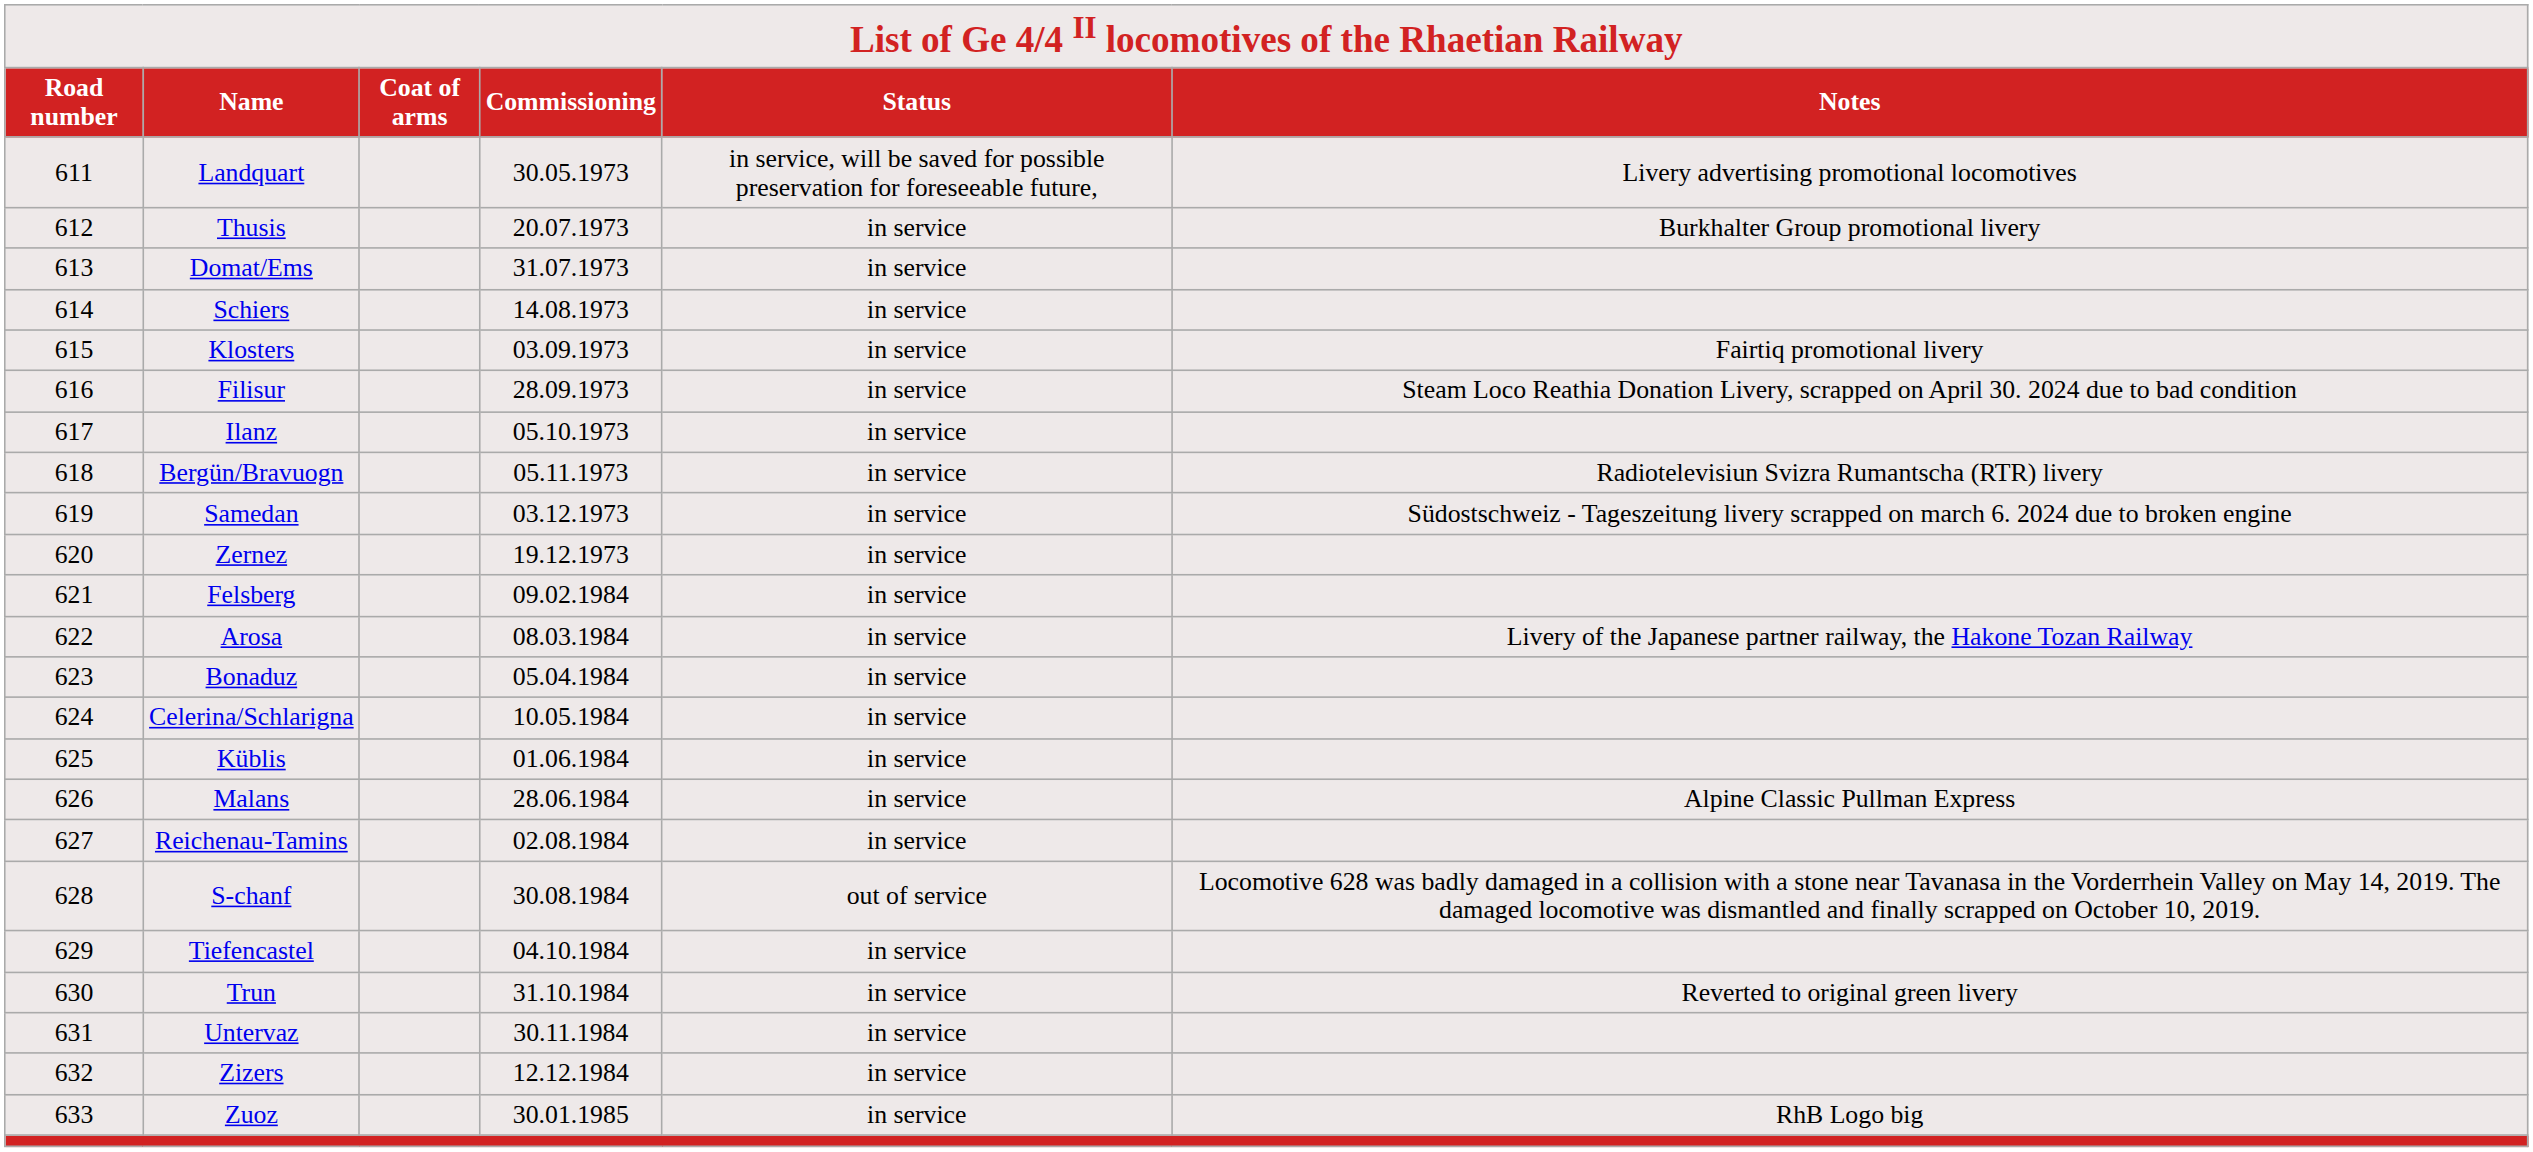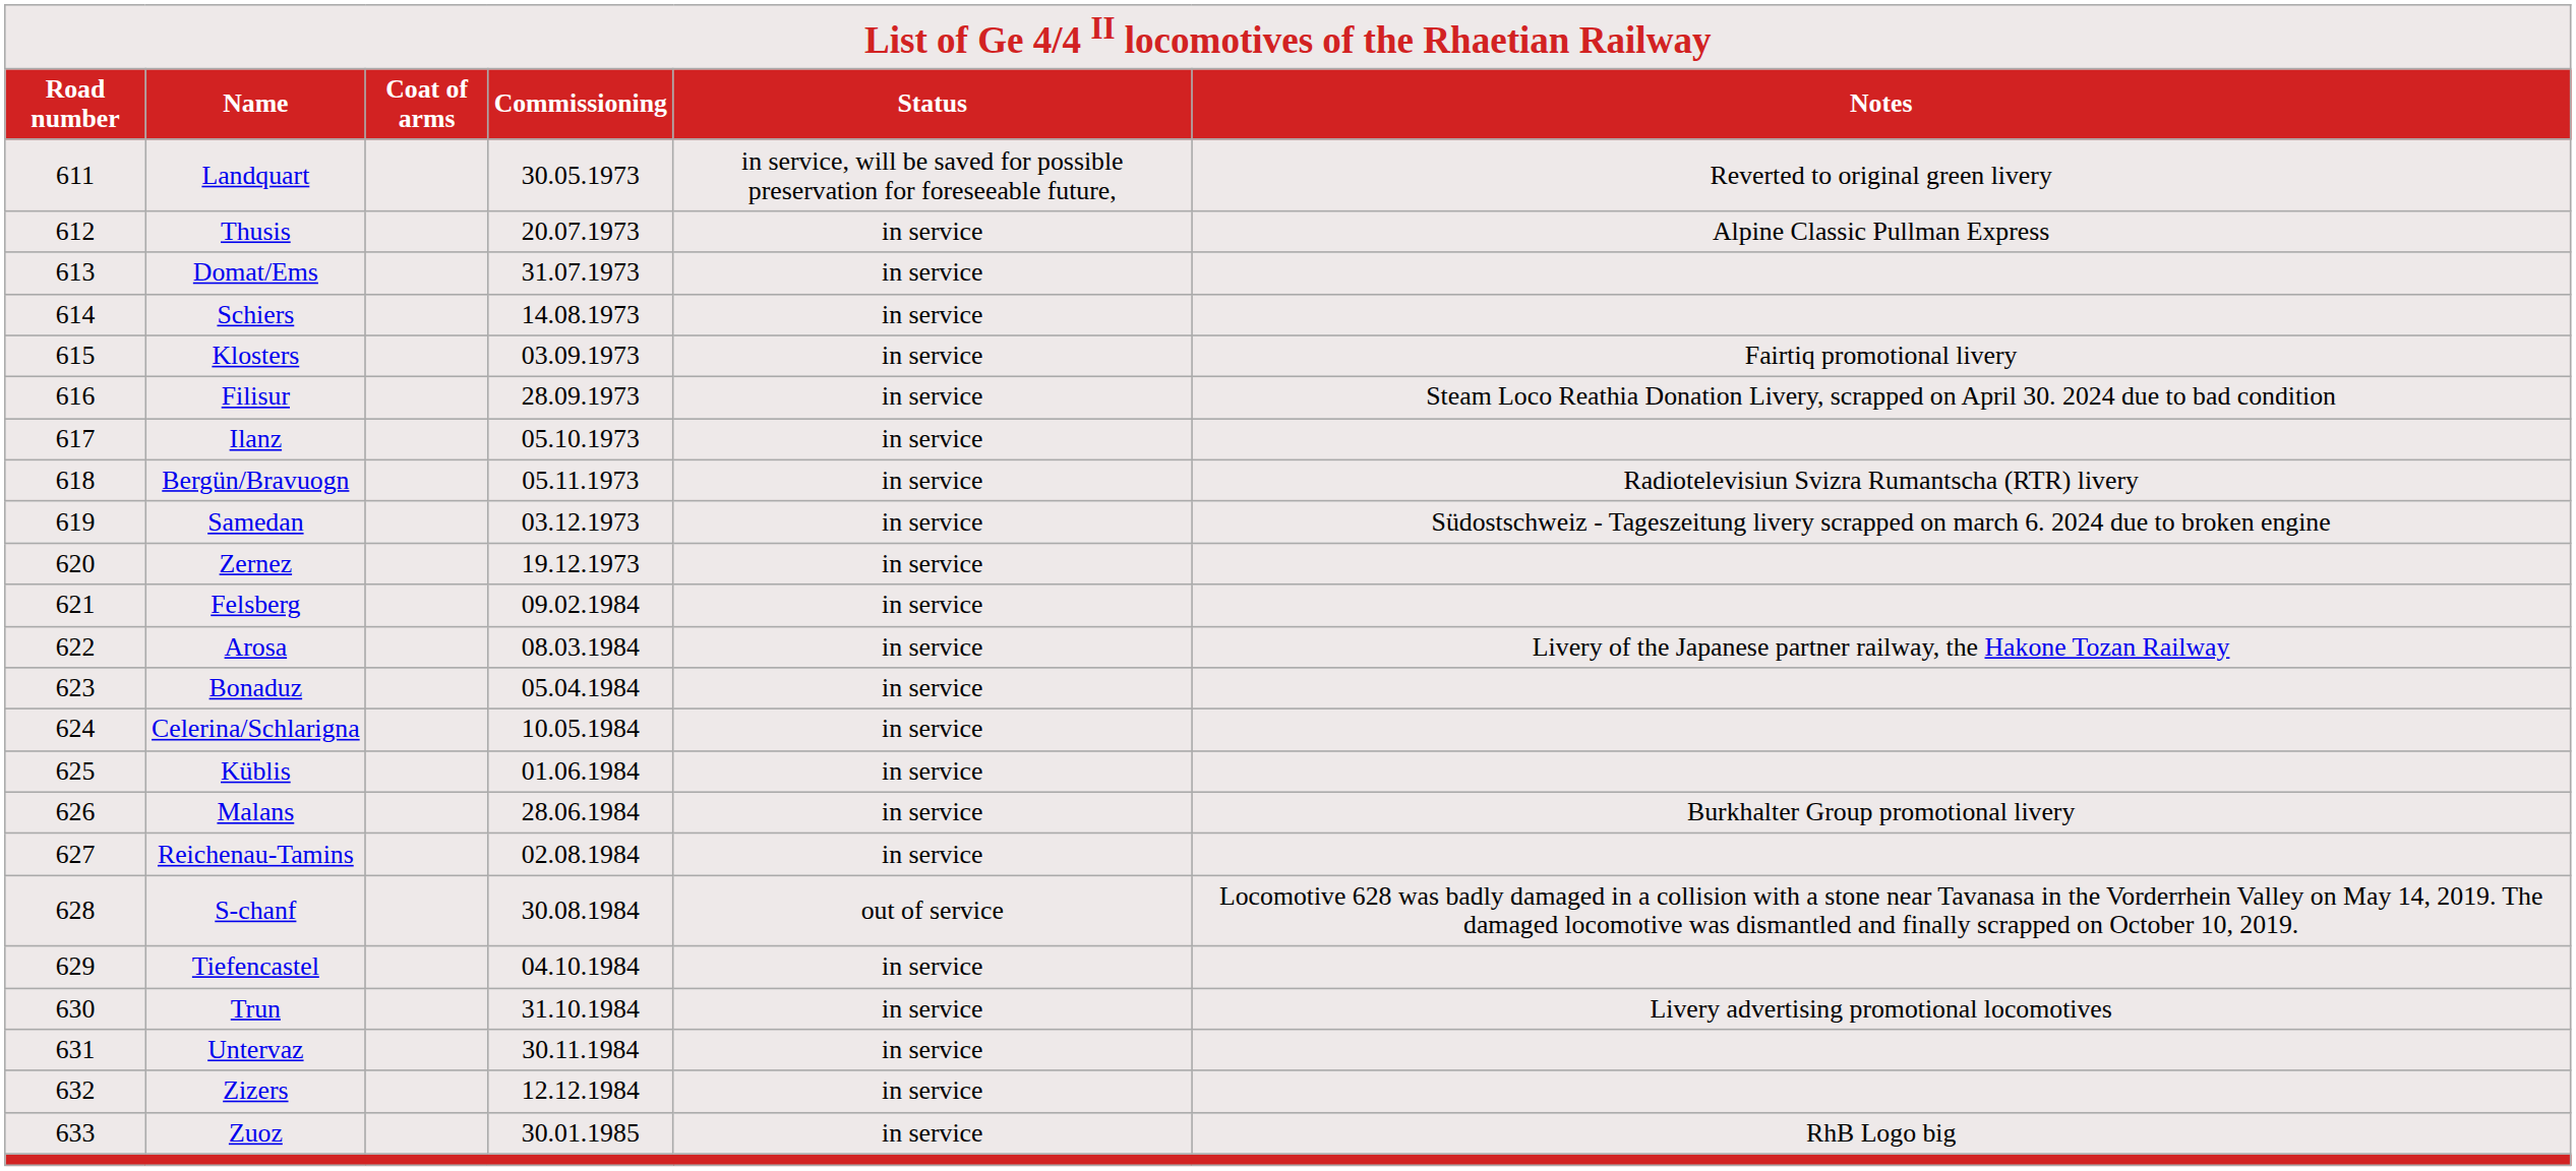Landquart | column 6: Livery advertising promotional locomotives -> Reverted to original green livery
Thusis | column 6: Burkhalter Group promotional livery -> Alpine Classic Pullman Express
Malans | column 6: Alpine Classic Pullman Express -> Burkhalter Group promotional livery
Trun | column 6: Reverted to original green livery -> Livery advertising promotional locomotives
